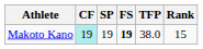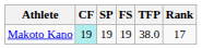Makoto Kano | FS: bold -> normal
Makoto Kano | Rank: 15 -> 17
